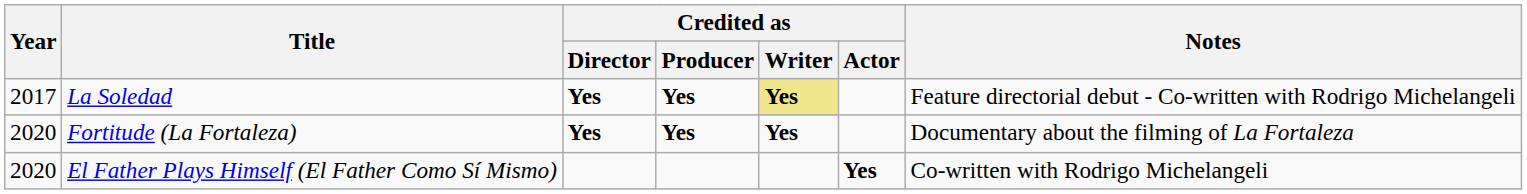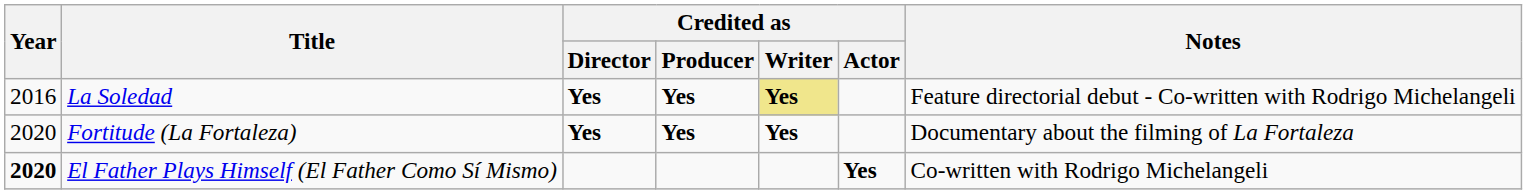La Soledad | Year: 2017 -> 2016
El Father Plays Himself (El Father Como Sí Mismo) | Year: normal -> bold
